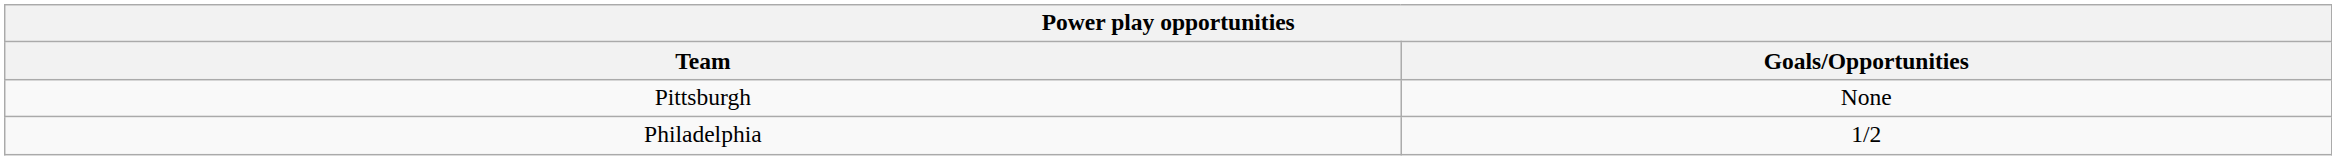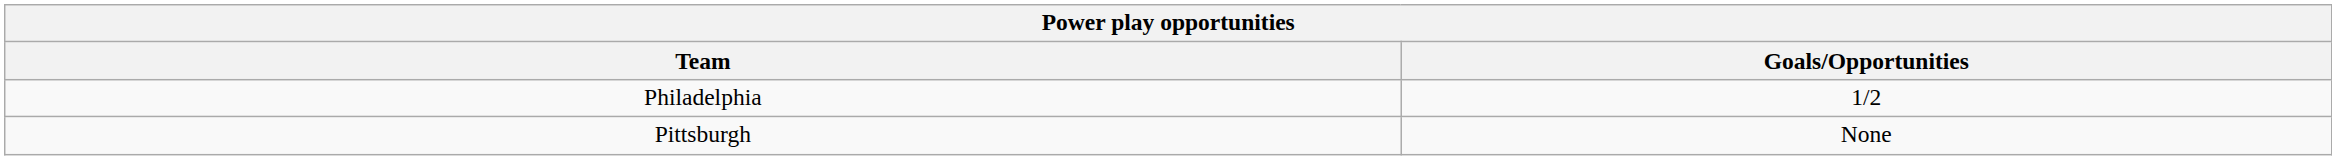rows swapped: Pittsburgh <-> Philadelphia
